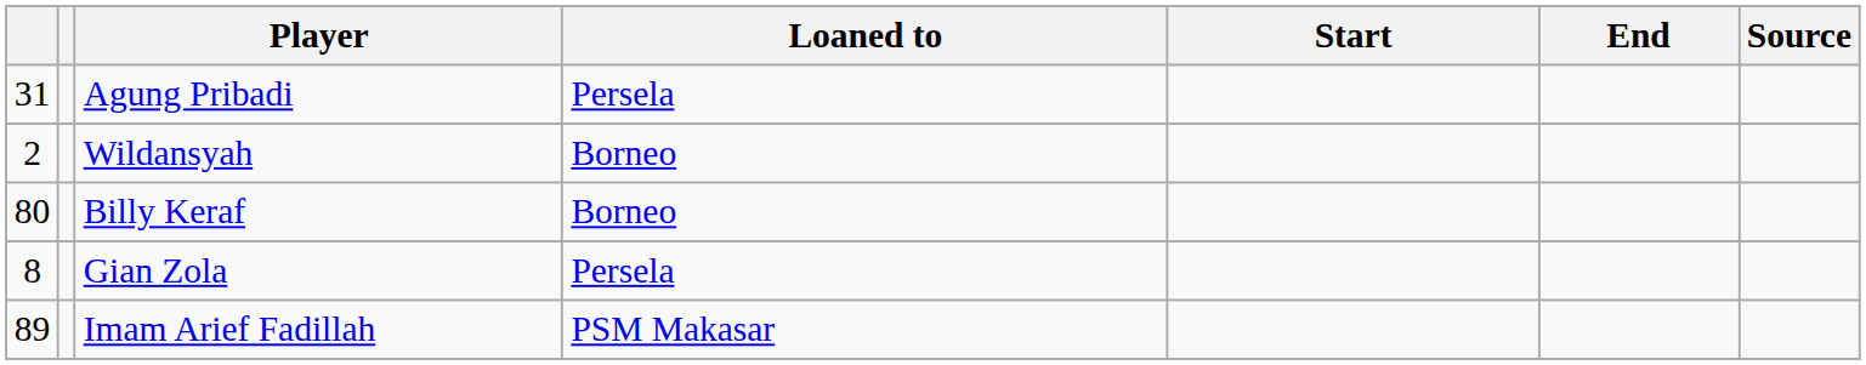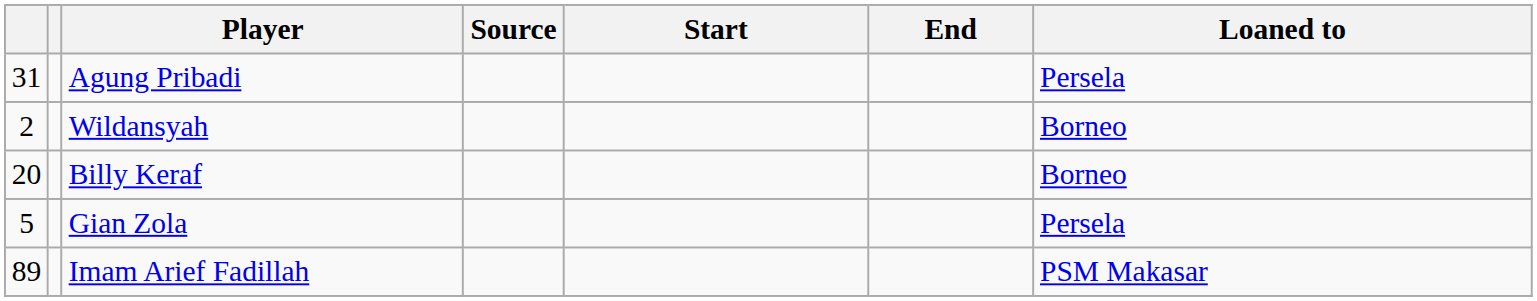columns swapped: Loaned to <-> Source
Billy Keraf | column 1: 80 -> 20
Gian Zola | column 1: 8 -> 5
